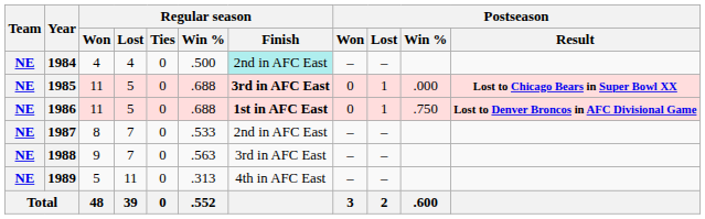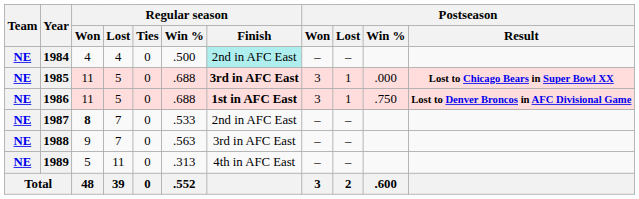1985 | Postseason / Won: 0 -> 3
1986 | Postseason / Won: 0 -> 3
1987 | Regular season / Won: normal -> bold
